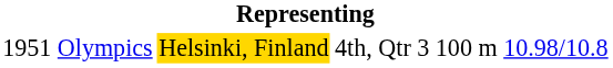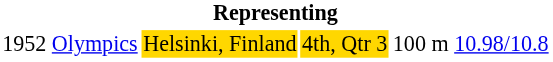Olympics | column 1: 1951 -> 1952
Olympics | column 4: no background -> gold background
